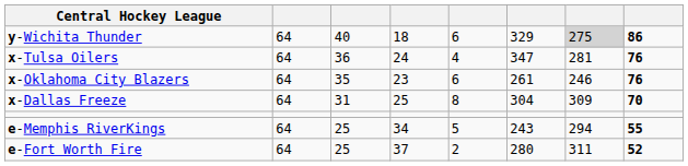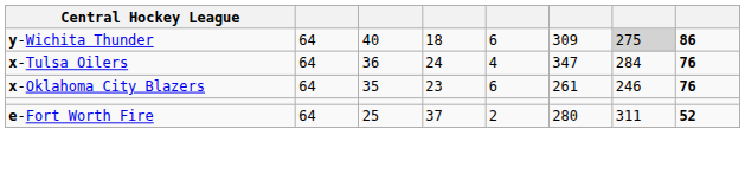y-Wichita Thunder | column 6: 329 -> 309
x-Tulsa Oilers | column 7: 281 -> 284
- row: x-Dallas Freeze | 64 | 31 | 25 | 8 | 304 | 309 | 70
- row: e-Memphis RiverKings | 64 | 25 | 34 | 5 | 243 | 294 | 55
